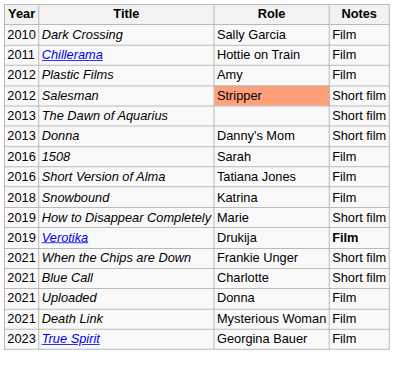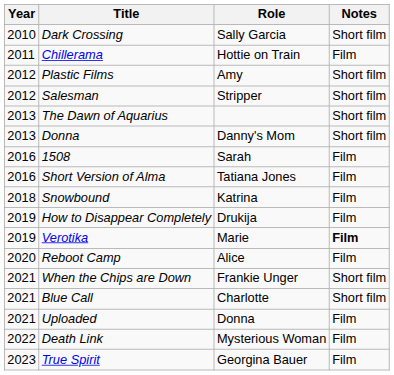Dark Crossing | Notes: Film -> Short film
Plastic Films | Notes: Film -> Short film
Salesman | Role: lightsalmon background -> no background
How to Disappear Completely | Role: Marie -> Drukija
How to Disappear Completely | Notes: Short film -> Film
Verotika | Role: Drukija -> Marie
+ row: 2020 | Reboot Camp | Alice | Film
Death Link | Year: 2021 -> 2022
